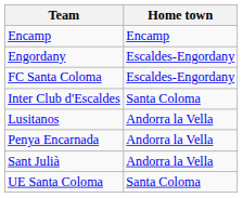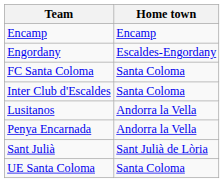FC Santa Coloma | Home town: Escaldes-Engordany -> Santa Coloma
Sant Julià | Home town: Andorra la Vella -> Sant Julià de Lòria
